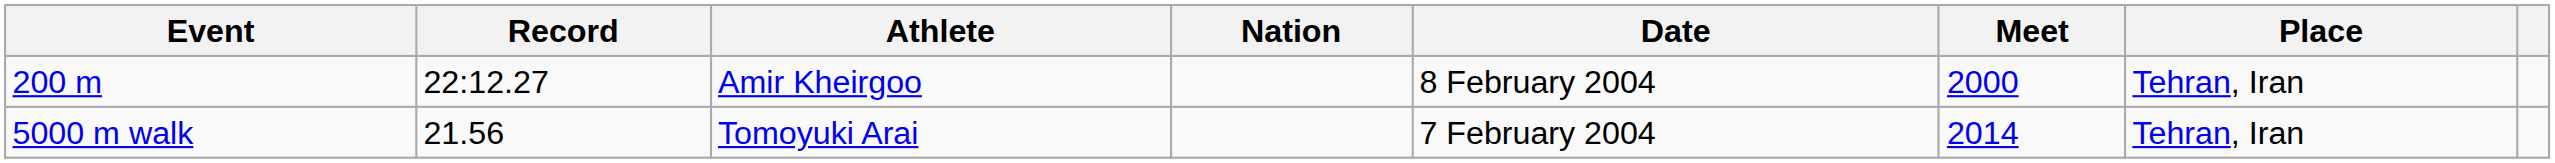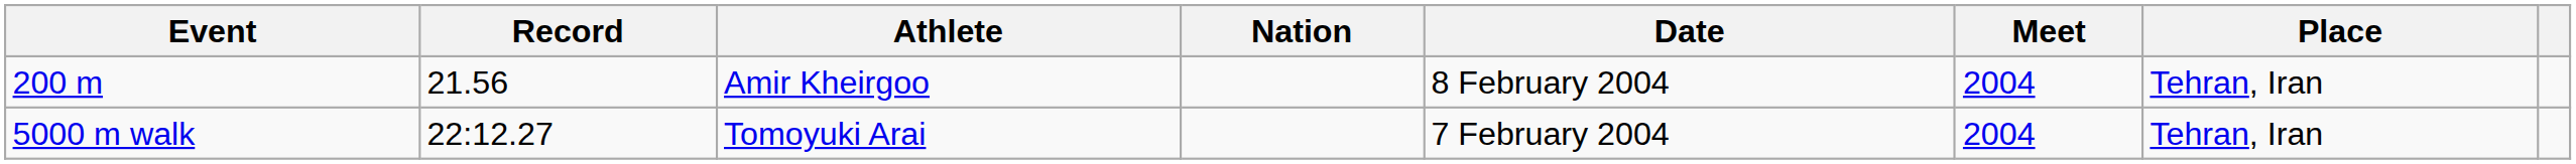200 m | Record: 22:12.27 -> 21.56
200 m | Meet: 2000 -> 2004
5000 m walk | Record: 21.56 -> 22:12.27
5000 m walk | Meet: 2014 -> 2004
